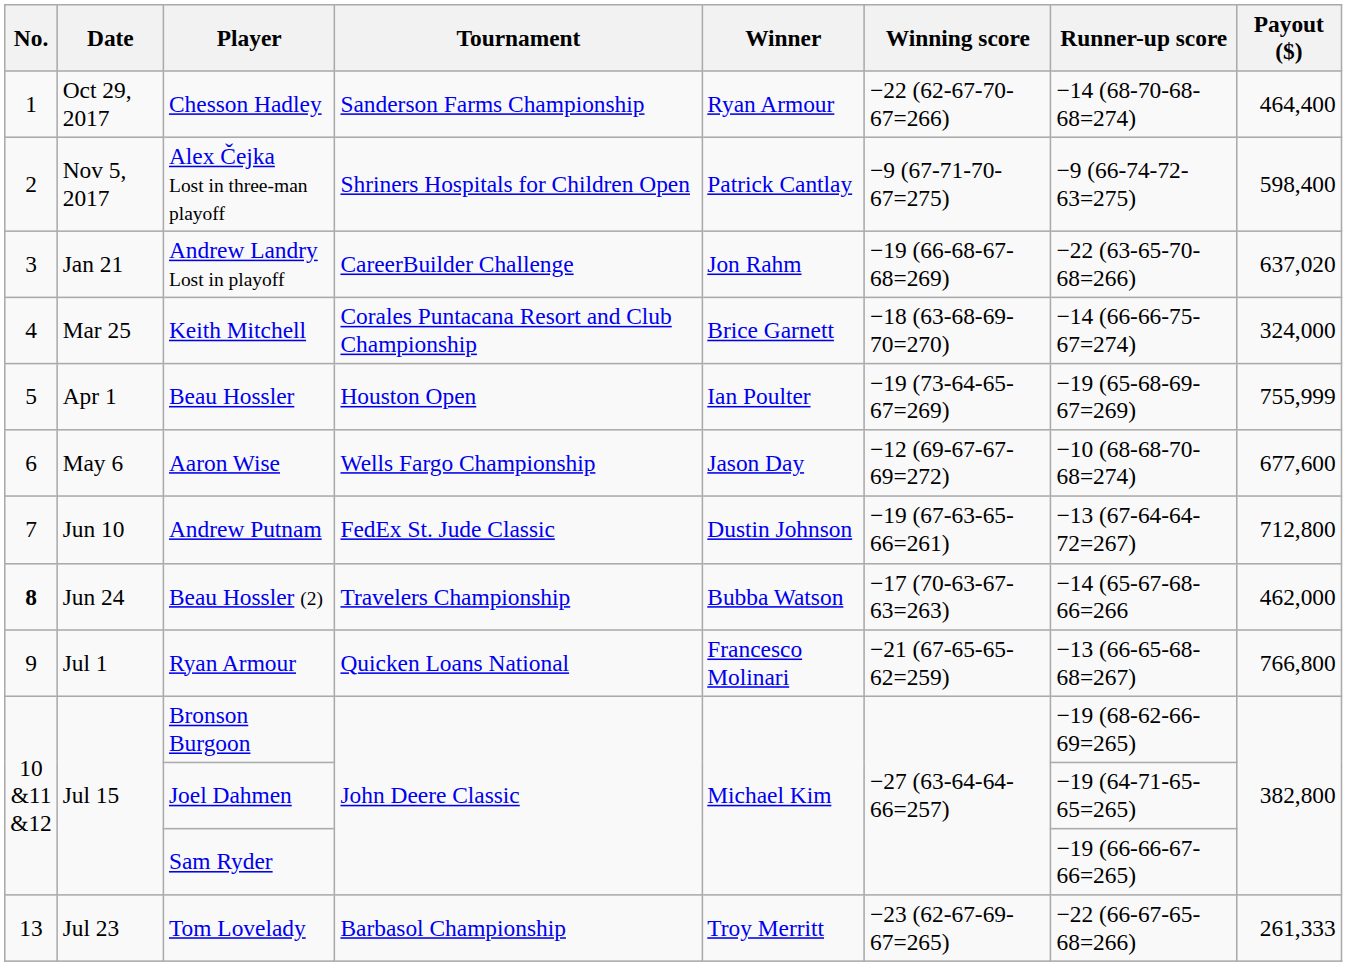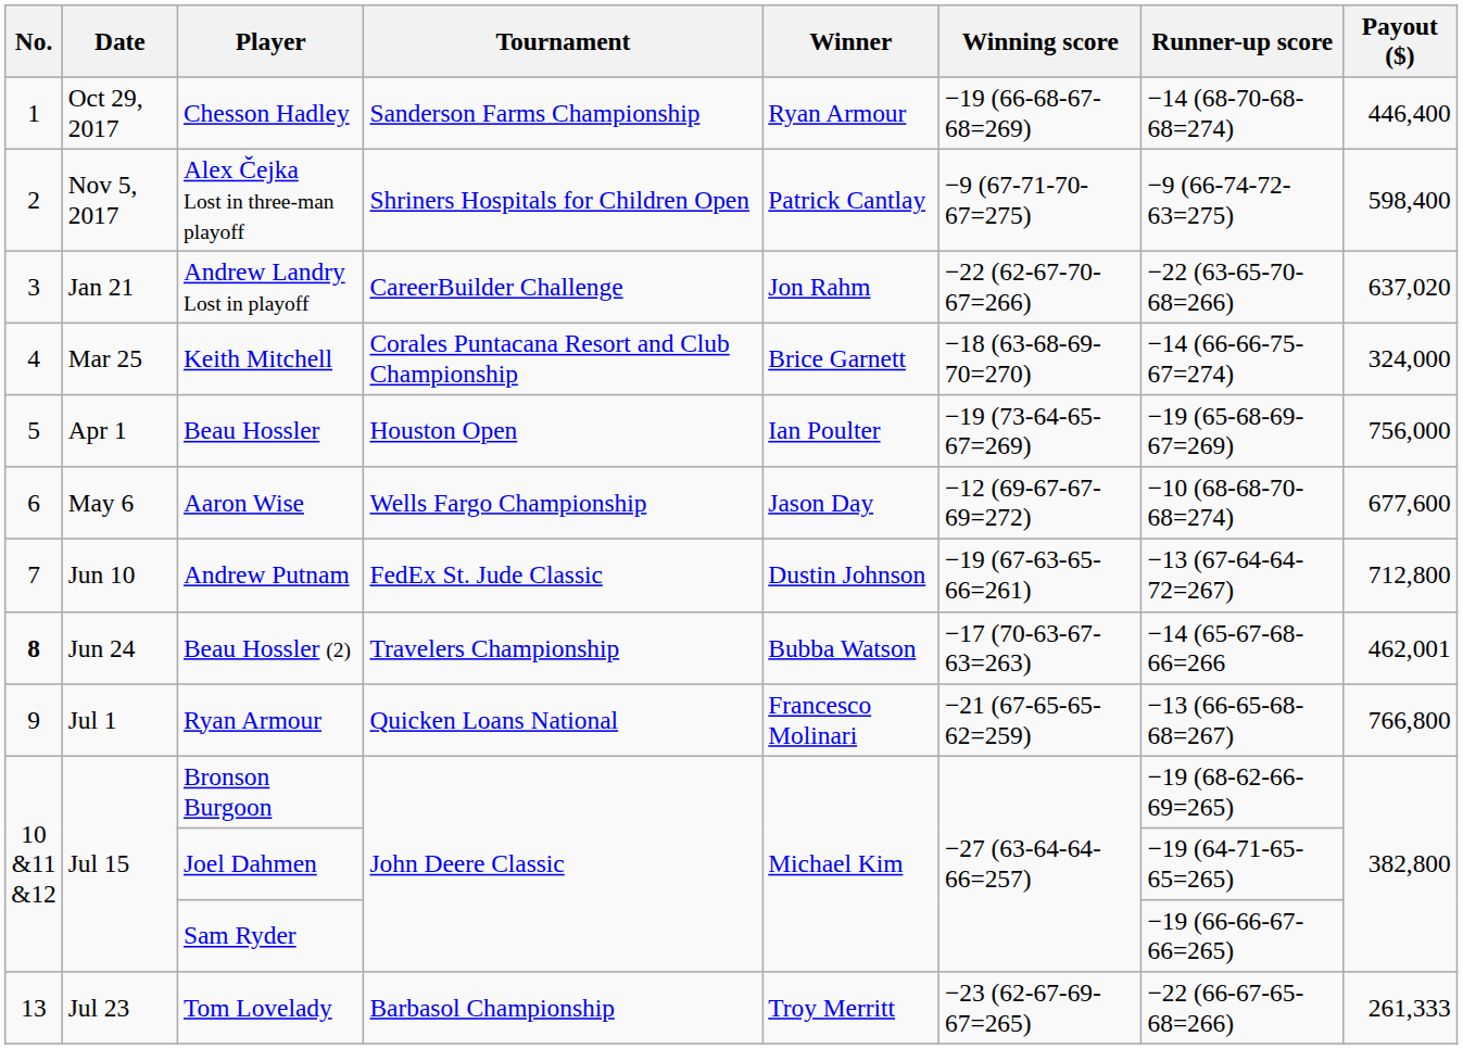Chesson Hadley | Winning score: −22 (62-67-70-67=266) -> −19 (66-68-67-68=269)
Chesson Hadley | Payout ($): 464,400 -> 446,400
Andrew Landry Lost in playoff | Winning score: −19 (66-68-67-68=269) -> −22 (62-67-70-67=266)
Beau Hossler | Payout ($): 755,999 -> 756,000
Beau Hossler (2) | Payout ($): 462,000 -> 462,001
